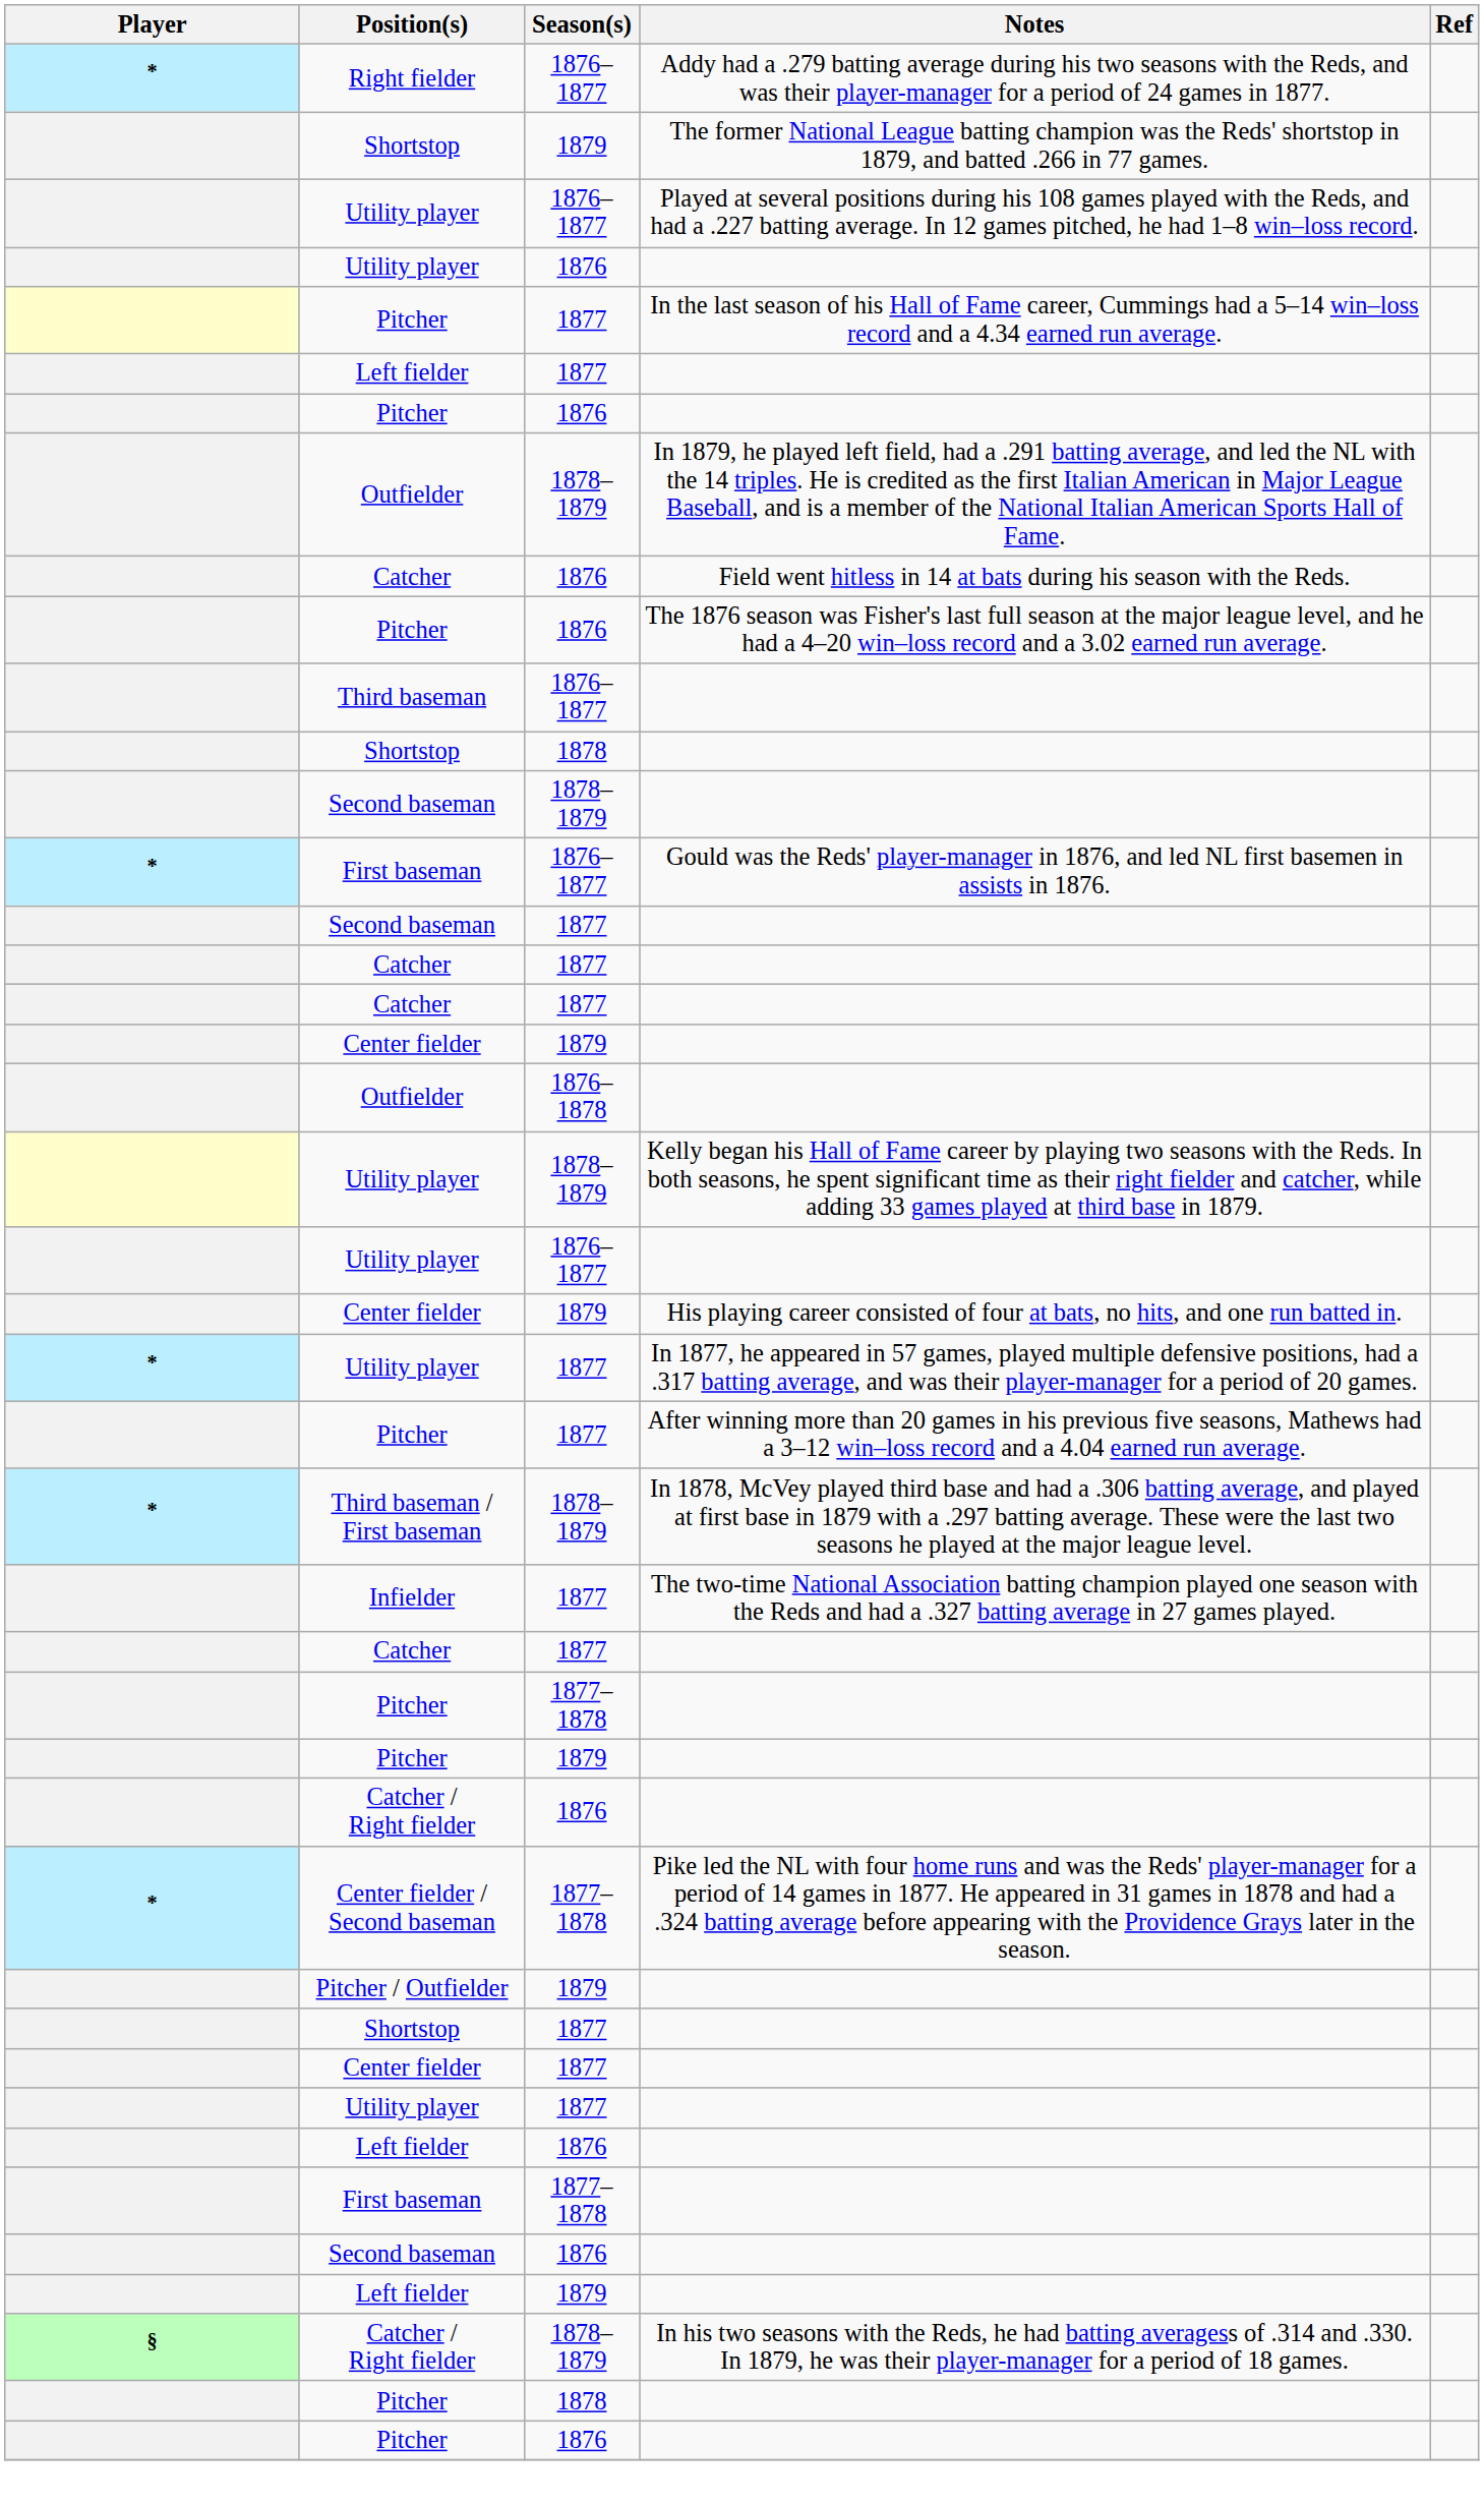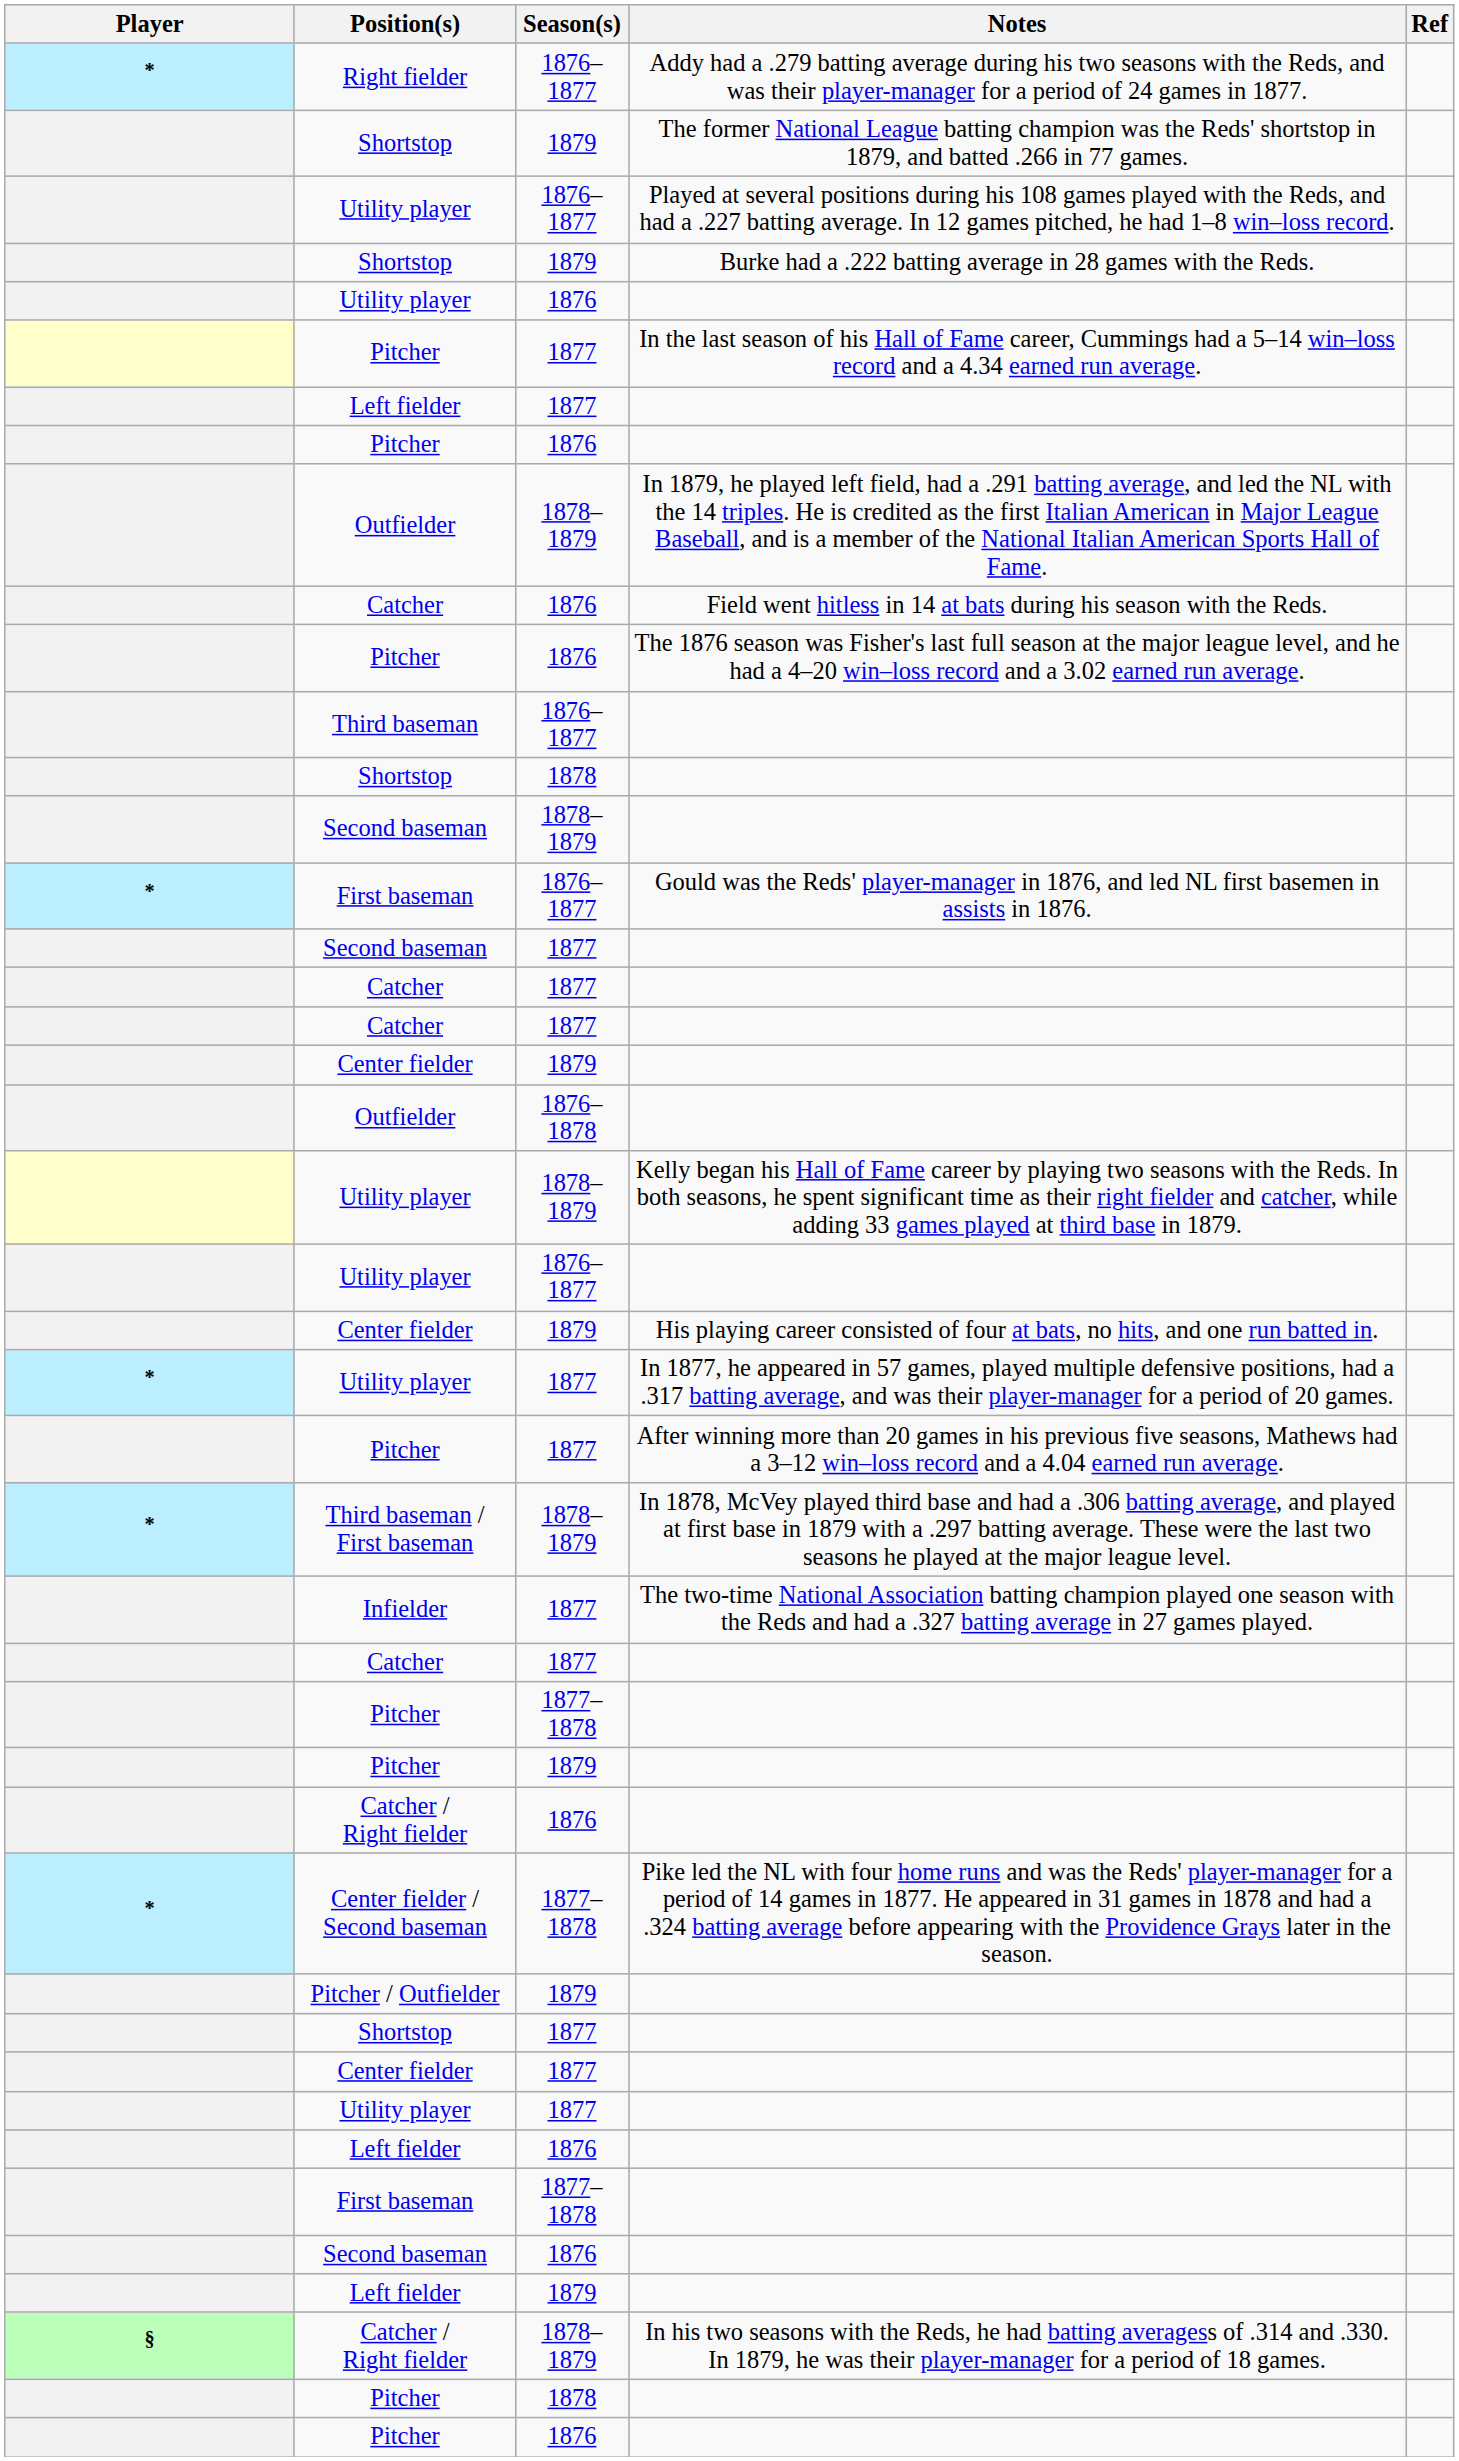+ row: Shortstop | 1879 | Burke had a .222 batting average in 28 games with the Reds.
